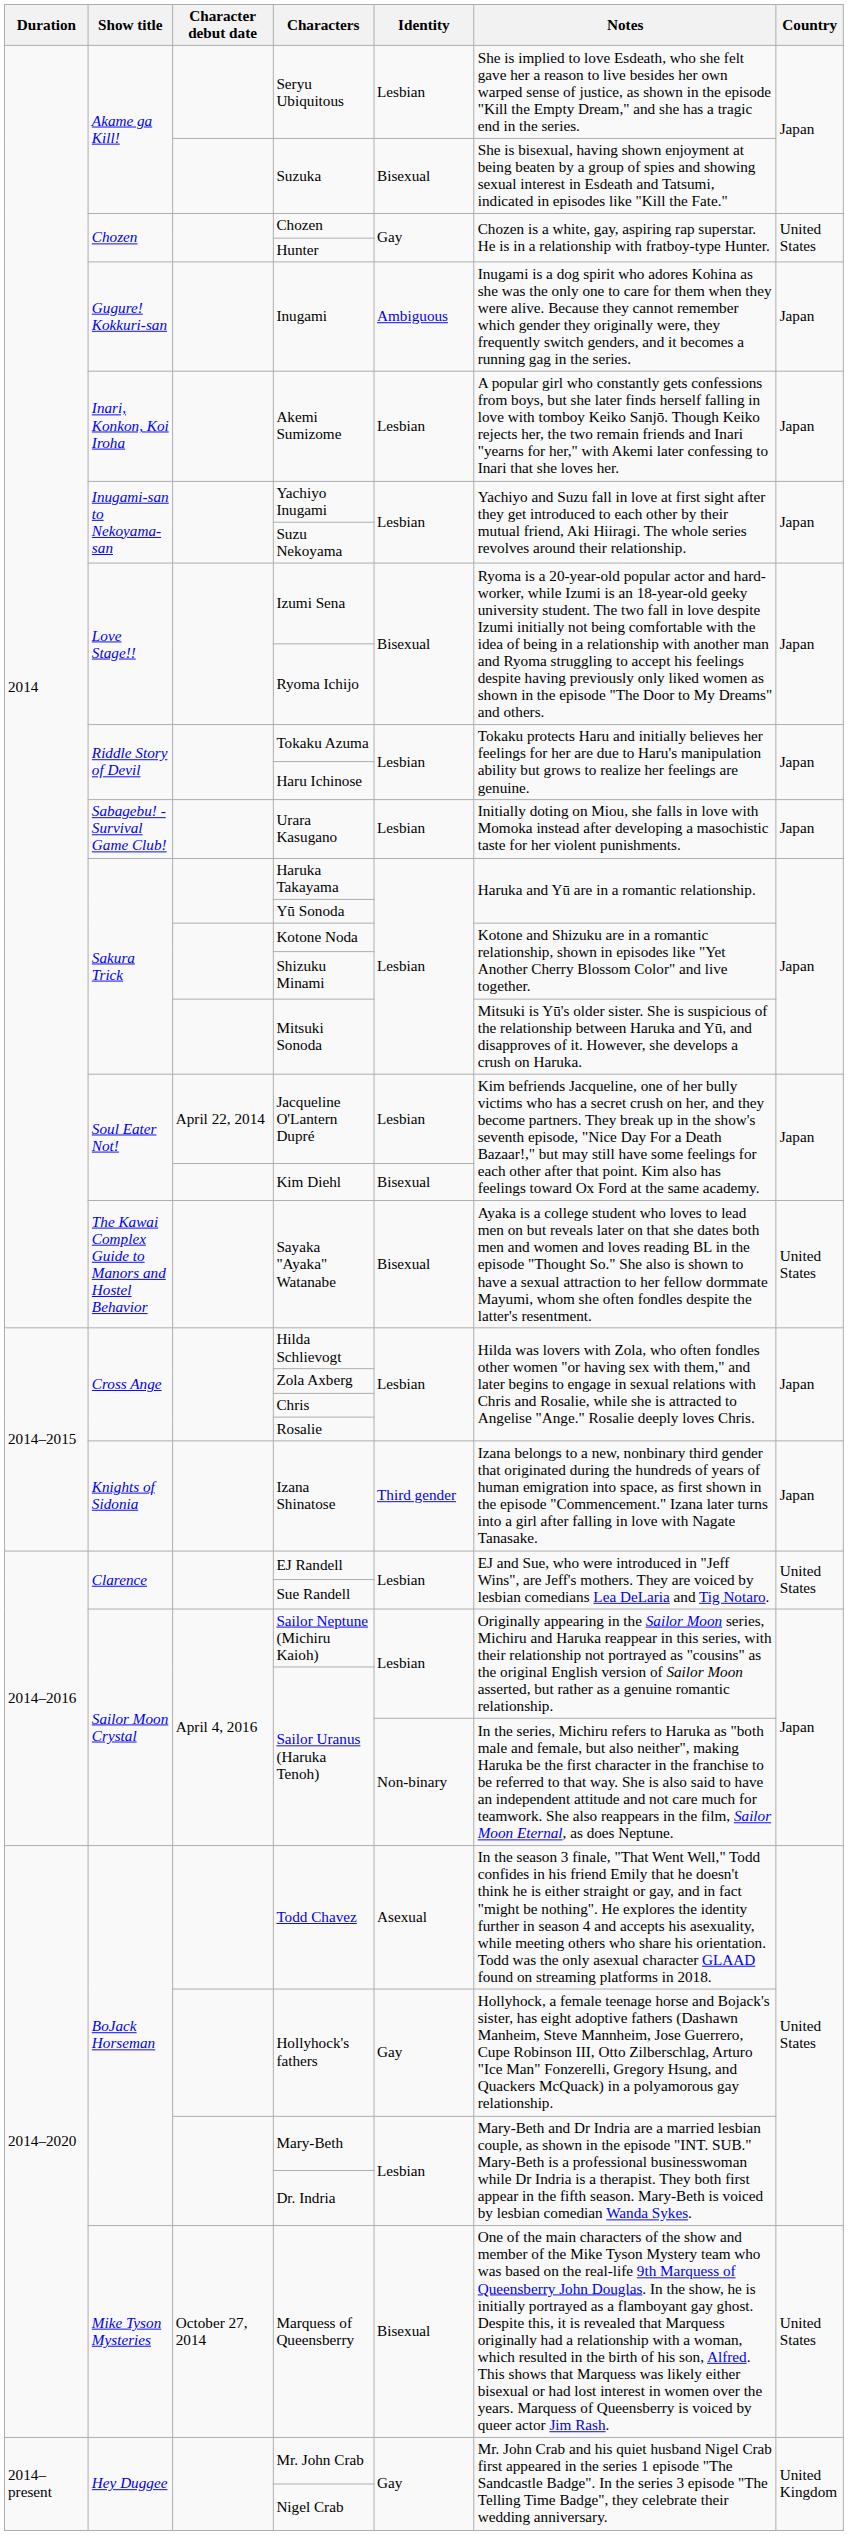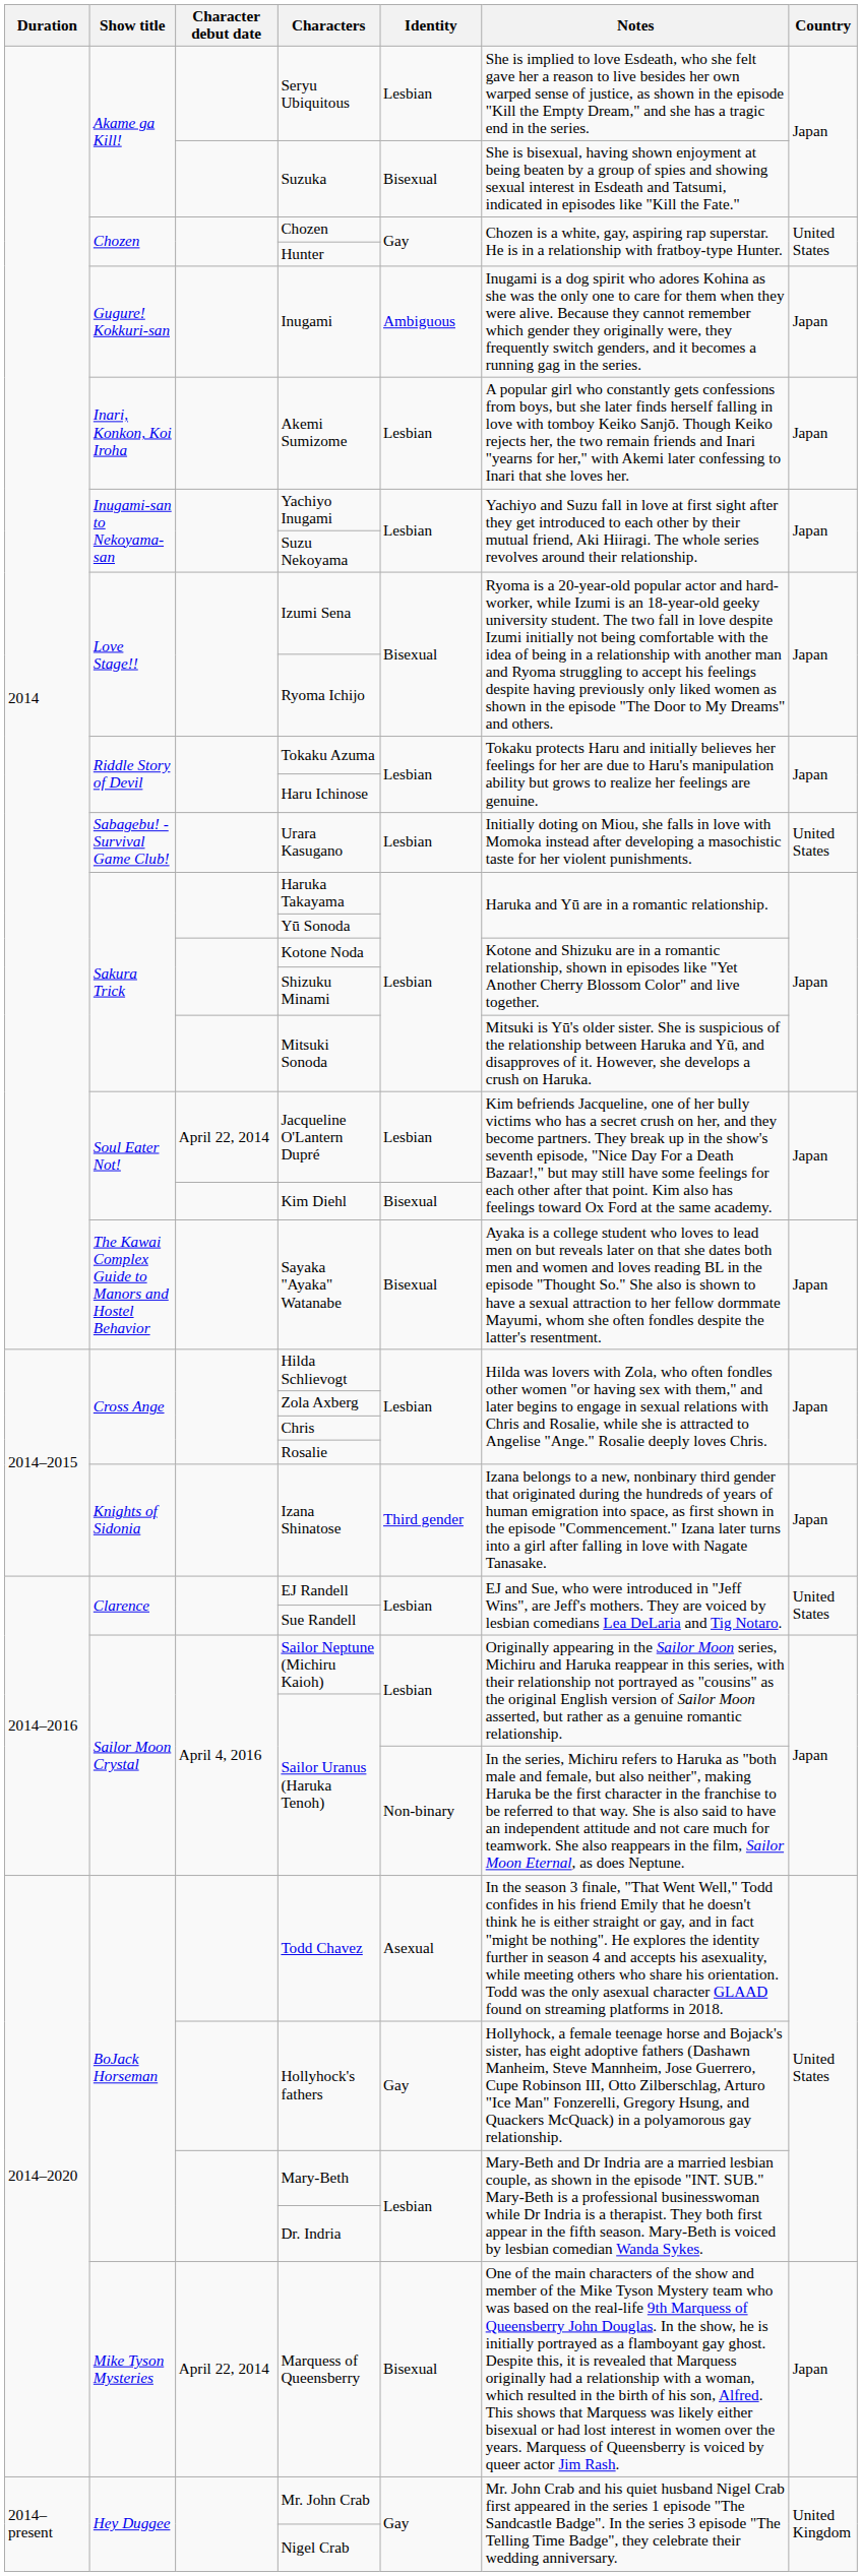Urara Kasugano | Country: Japan -> United States
Sayaka "Ayaka" Watanabe | Country: United States -> Japan
Marquess of Queensberry | Character debut date: October 27, 2014 -> April 22, 2014
Marquess of Queensberry | Country: United States -> Japan
